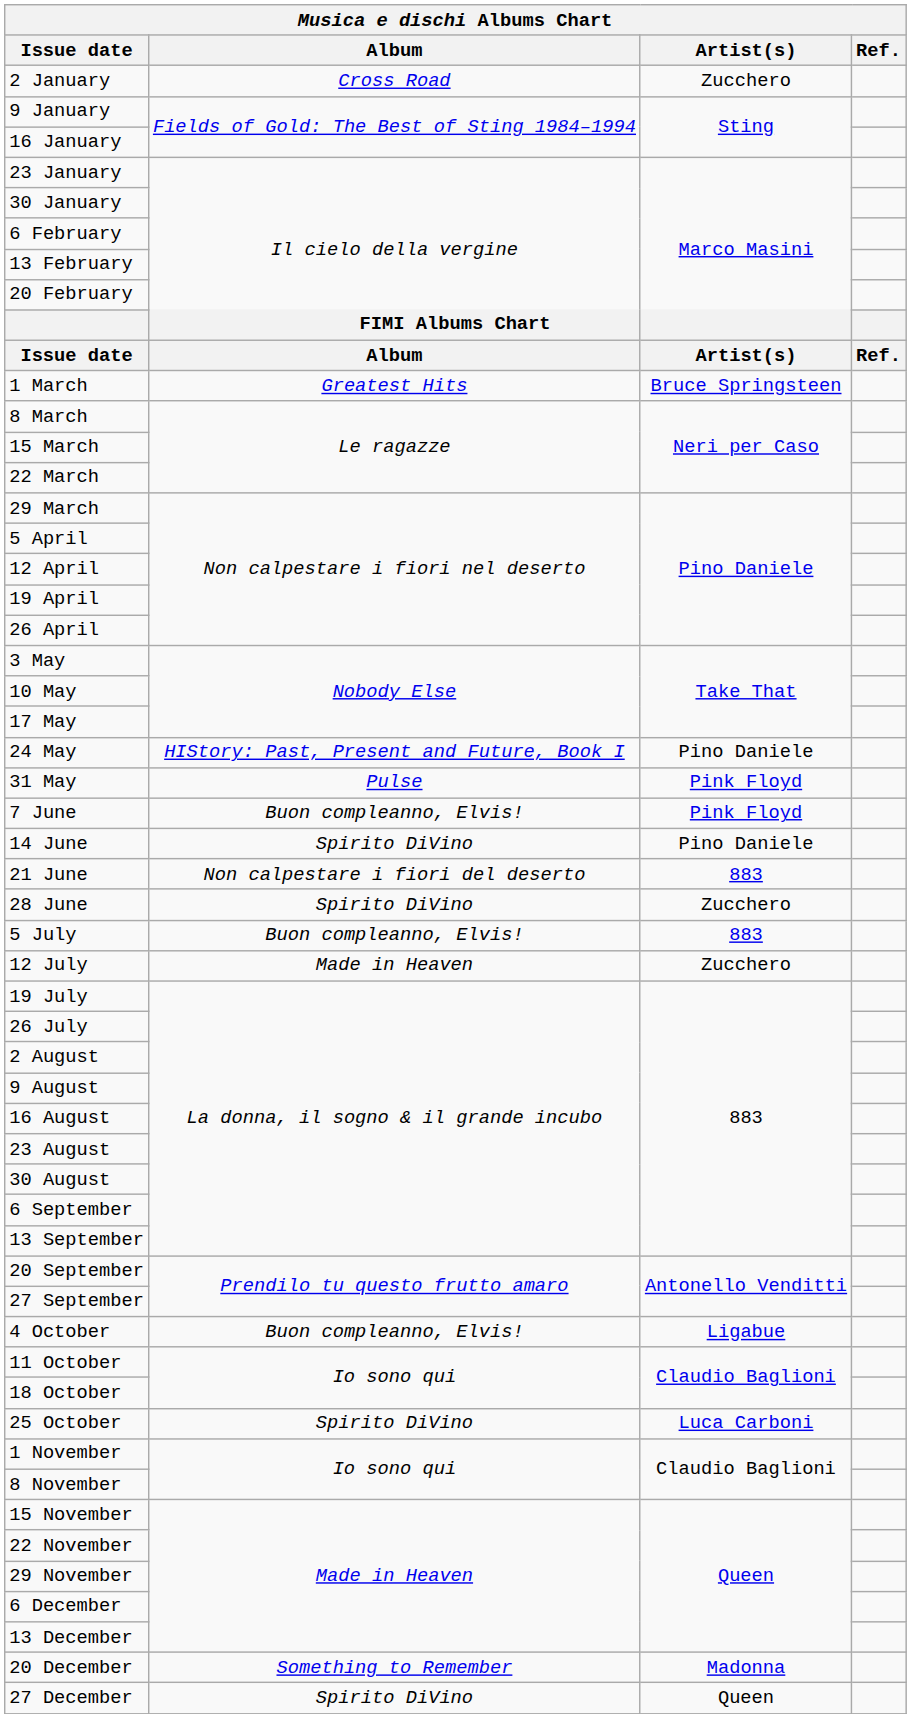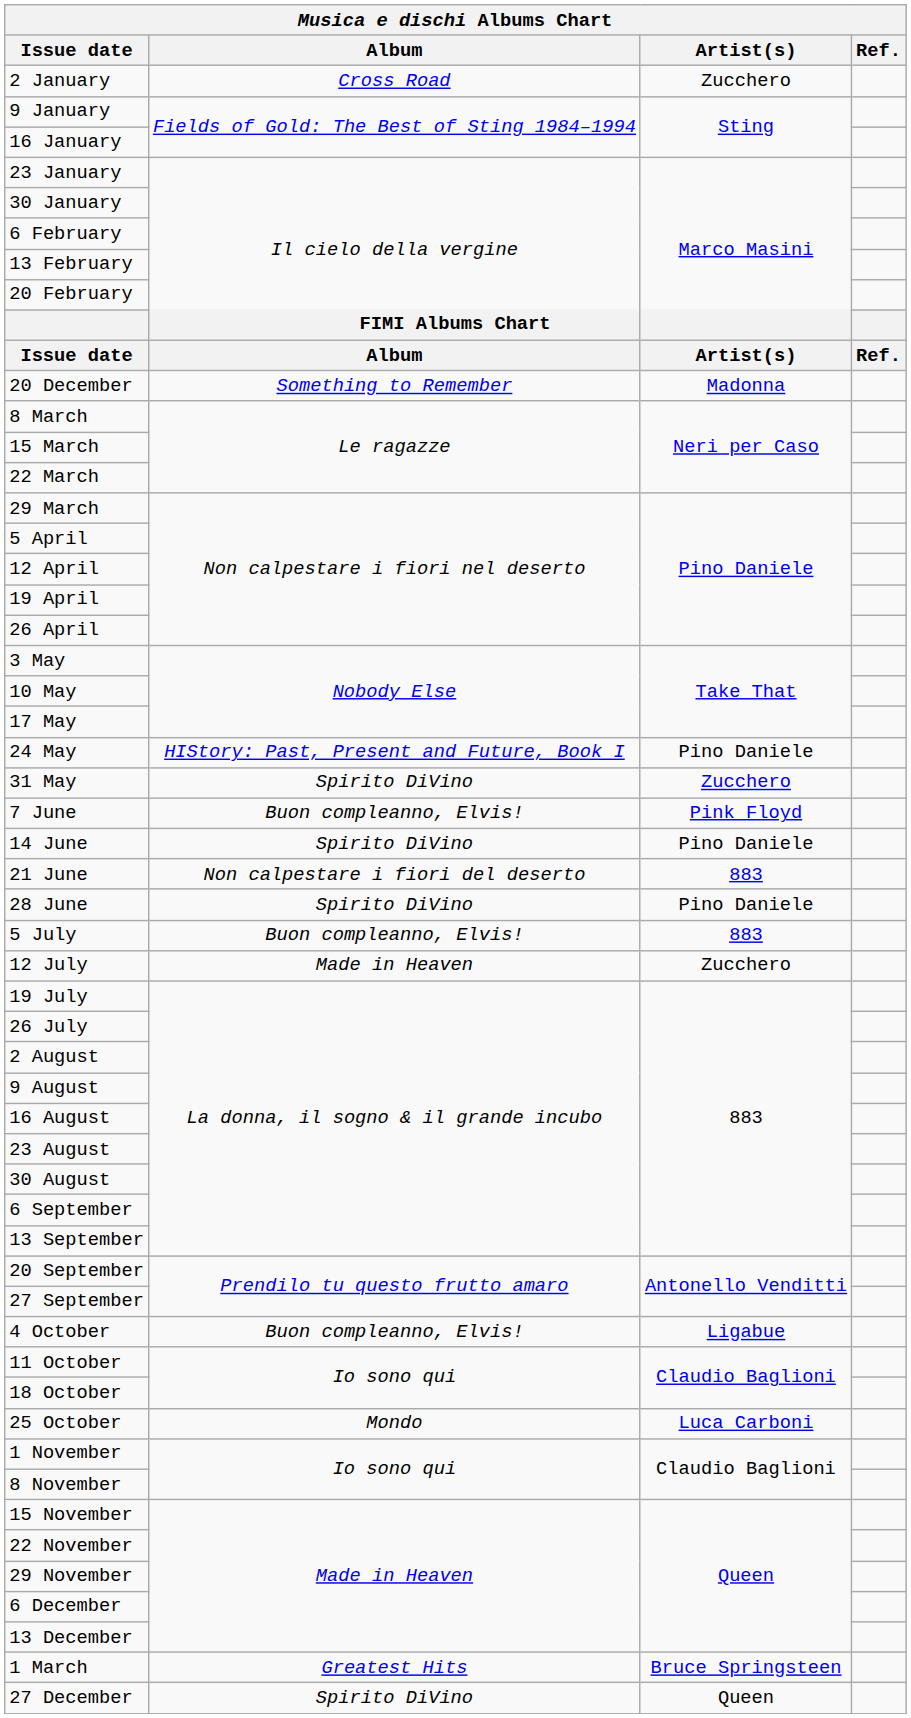rows swapped: 1 March <-> 20 December
31 May | Album: Pulse -> Spirito DiVino
31 May | Artist(s): Pink Floyd -> Zucchero
28 June | Artist(s): Zucchero -> Pino Daniele
25 October | Album: Spirito DiVino -> Mondo
